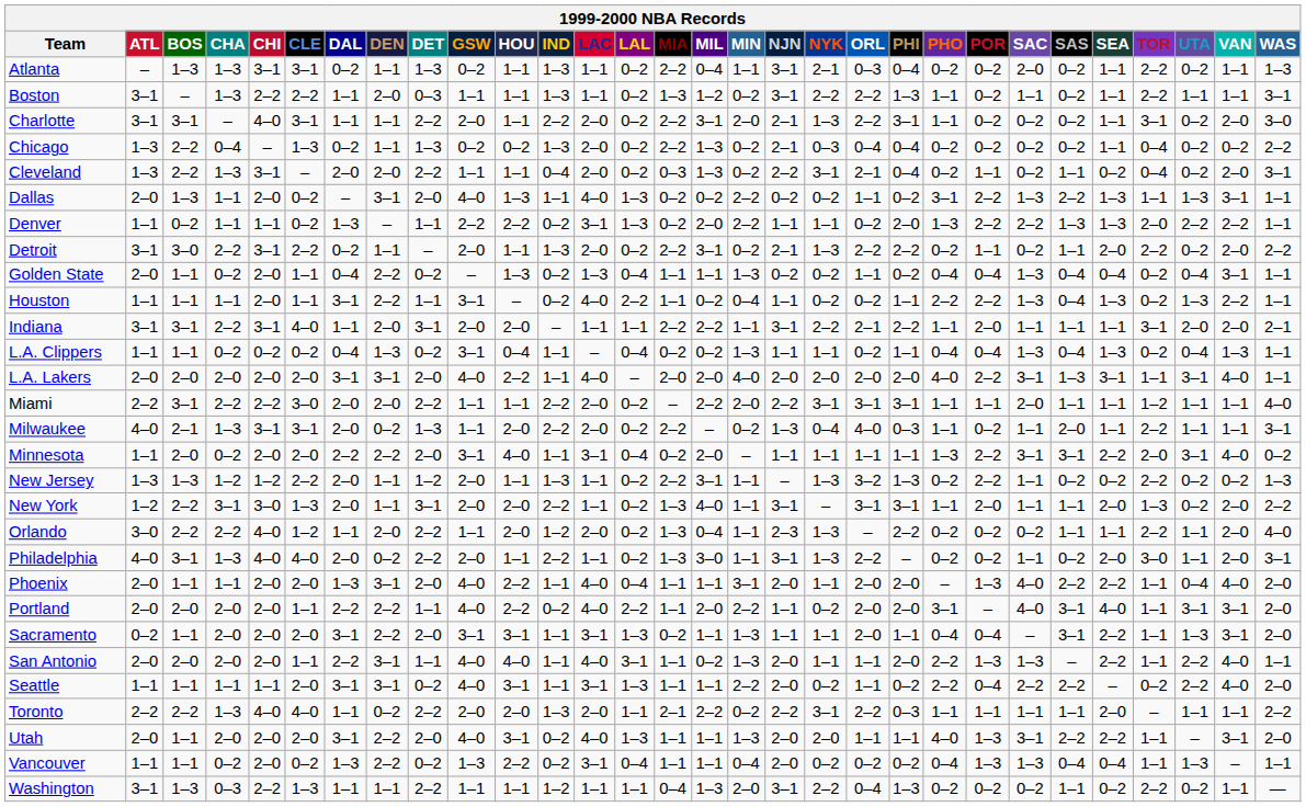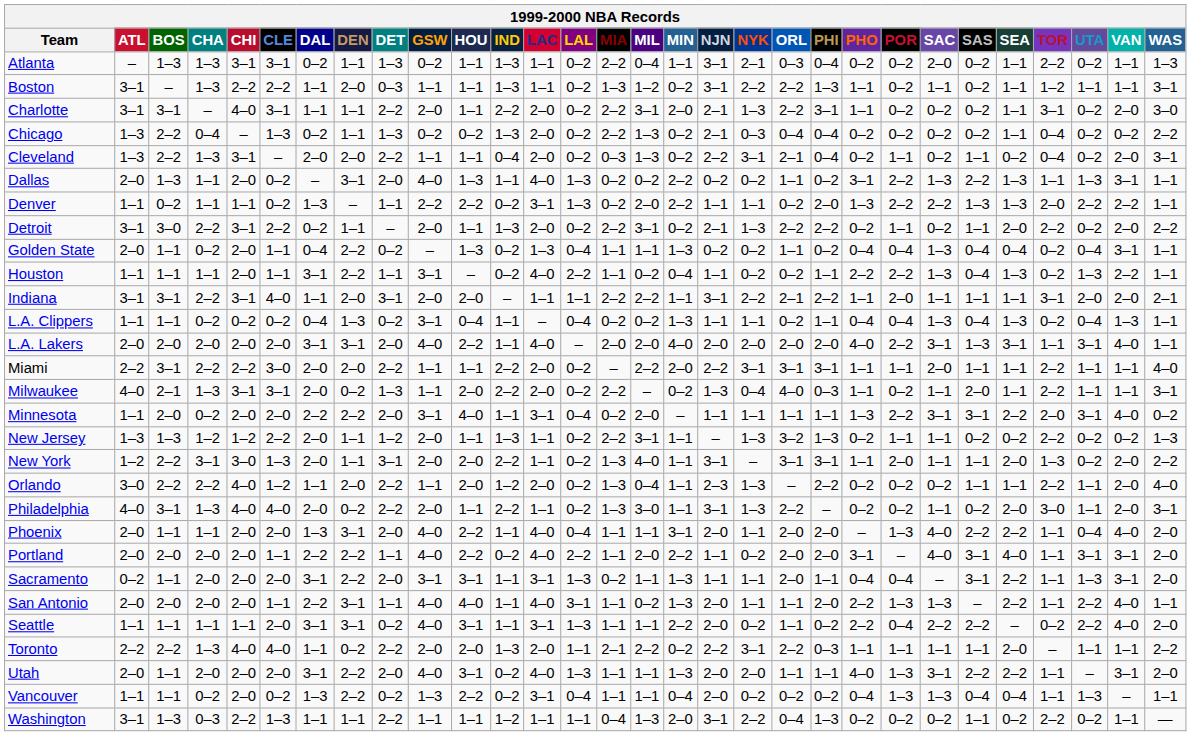Boston | TOR: 2–2 -> 1–2
Miami | TOR: 1–2 -> 2–2
New Jersey | POR: 2–2 -> 1–1
